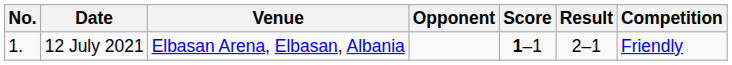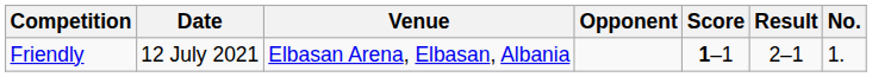columns swapped: No. <-> Competition
